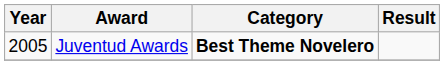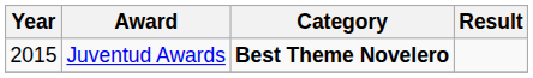Juventud Awards | Year: 2005 -> 2015
